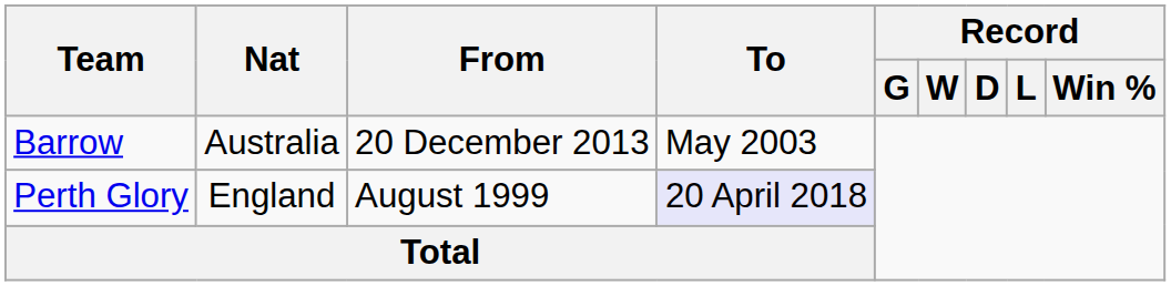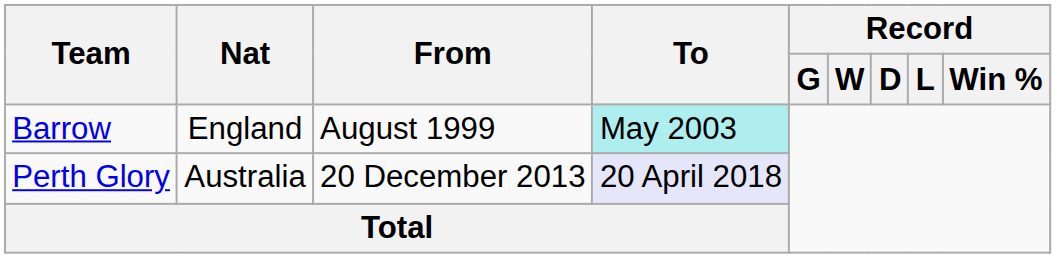Barrow | Nat: Australia -> England
Barrow | From: 20 December 2013 -> August 1999
Barrow | To: no background -> paleturquoise background
Perth Glory | Nat: England -> Australia
Perth Glory | From: August 1999 -> 20 December 2013
